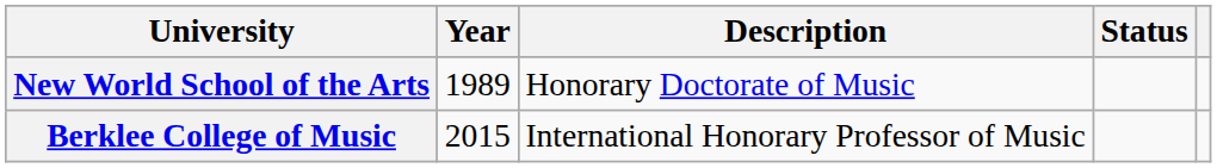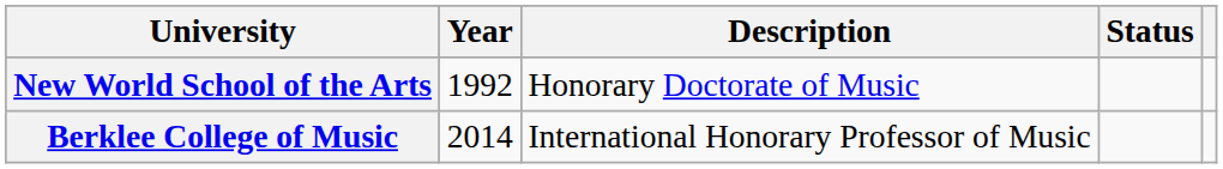New World School of the Arts | Year: 1989 -> 1992
Berklee College of Music | Year: 2015 -> 2014
